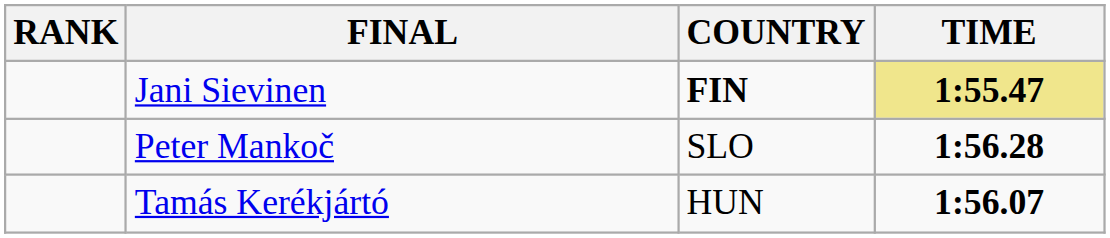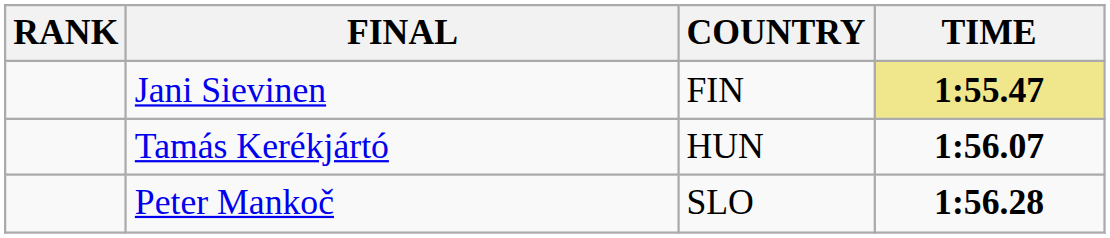Jani Sievinen | COUNTRY: bold -> normal
rows swapped: Tamás Kerékjártó <-> Peter Mankoč
